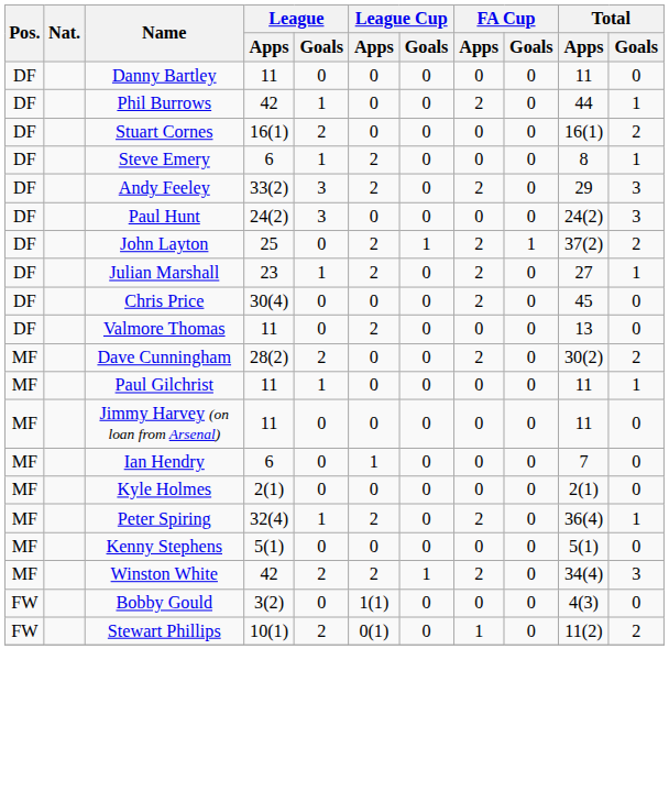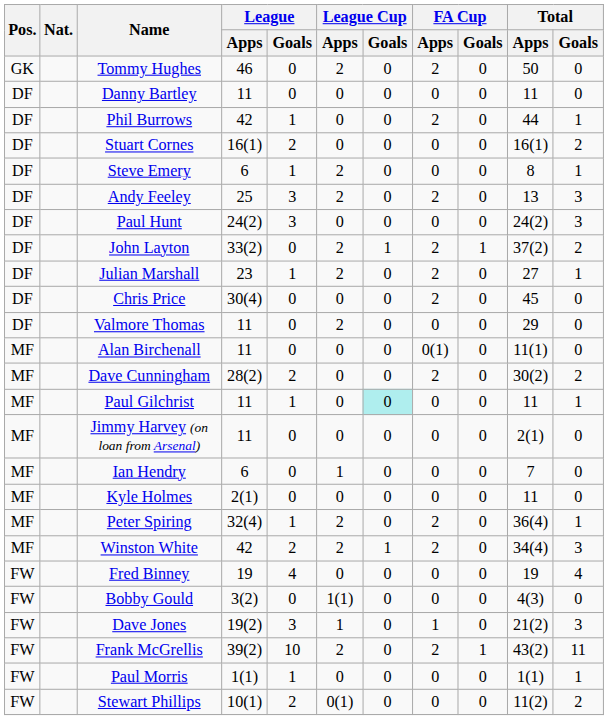+ row: GK | Tommy Hughes | 46 | 0 | 2 | 0 | 2 | 0 | 50 | 0
Andy Feeley | League / Apps: 33(2) -> 25
Andy Feeley | Total / Apps: 29 -> 13
John Layton | League / Apps: 25 -> 33(2)
Valmore Thomas | Total / Apps: 13 -> 29
+ row: MF | Alan Birchenall | 11 | 0 | 0 | 0 | 0(1) | 0 | 11(1) | 0
Paul Gilchrist | League Cup / Goals: no background -> paleturquoise background
Jimmy Harvey (on loan from Arsenal) | Total / Apps: 11 -> 2(1)
Kyle Holmes | Total / Apps: 2(1) -> 11
- row: MF | Kenny Stephens | 5(1) | 0 | 0 | 0 | 0 | 0 | 5(1) | 0
+ row: FW | Fred Binney | 19 | 4 | 0 | 0 | 0 | 0 | 19 | 4
+ row: FW | Dave Jones | 19(2) | 3 | 1 | 0 | 1 | 0 | 21(2) | 3
+ row: FW | Frank McGrellis | 39(2) | 10 | 2 | 0 | 2 | 1 | 43(2) | 11
+ row: FW | Paul Morris | 1(1) | 1 | 0 | 0 | 0 | 0 | 1(1) | 1
Stewart Phillips | FA Cup / Apps: 1 -> 0
